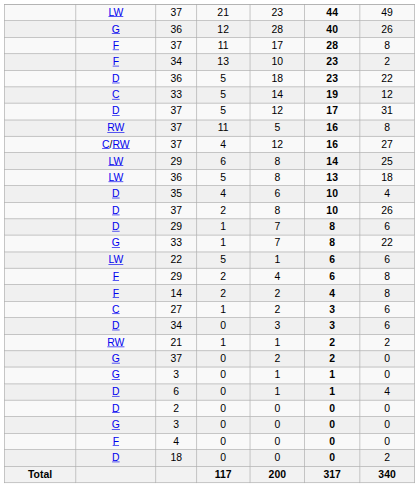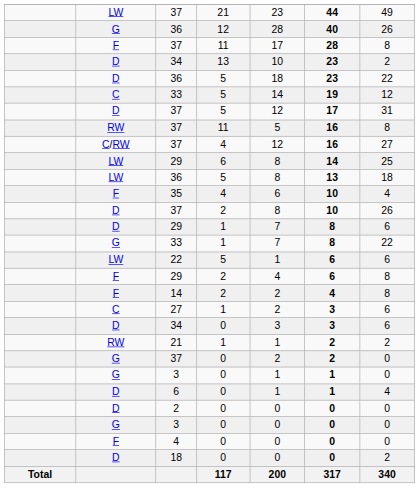34 / 13 | column 2: F -> D
35 | column 2: D -> F
